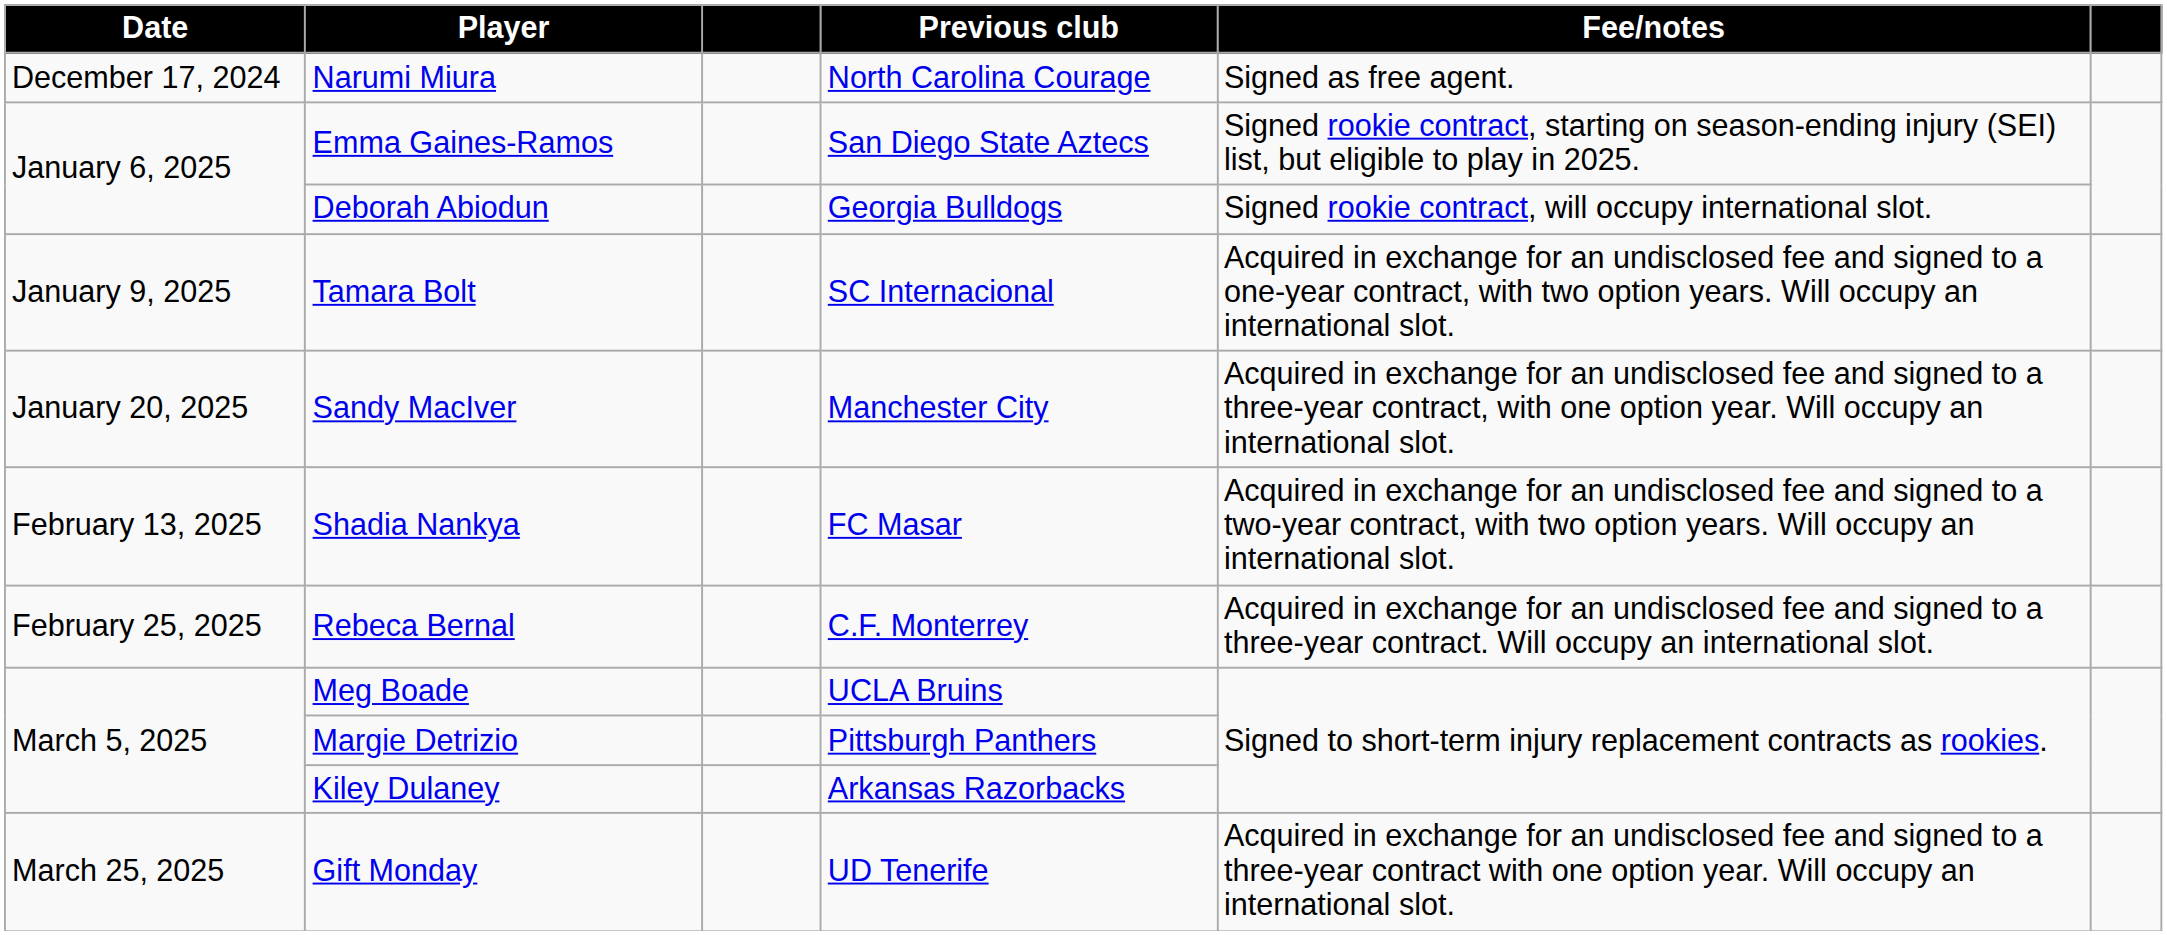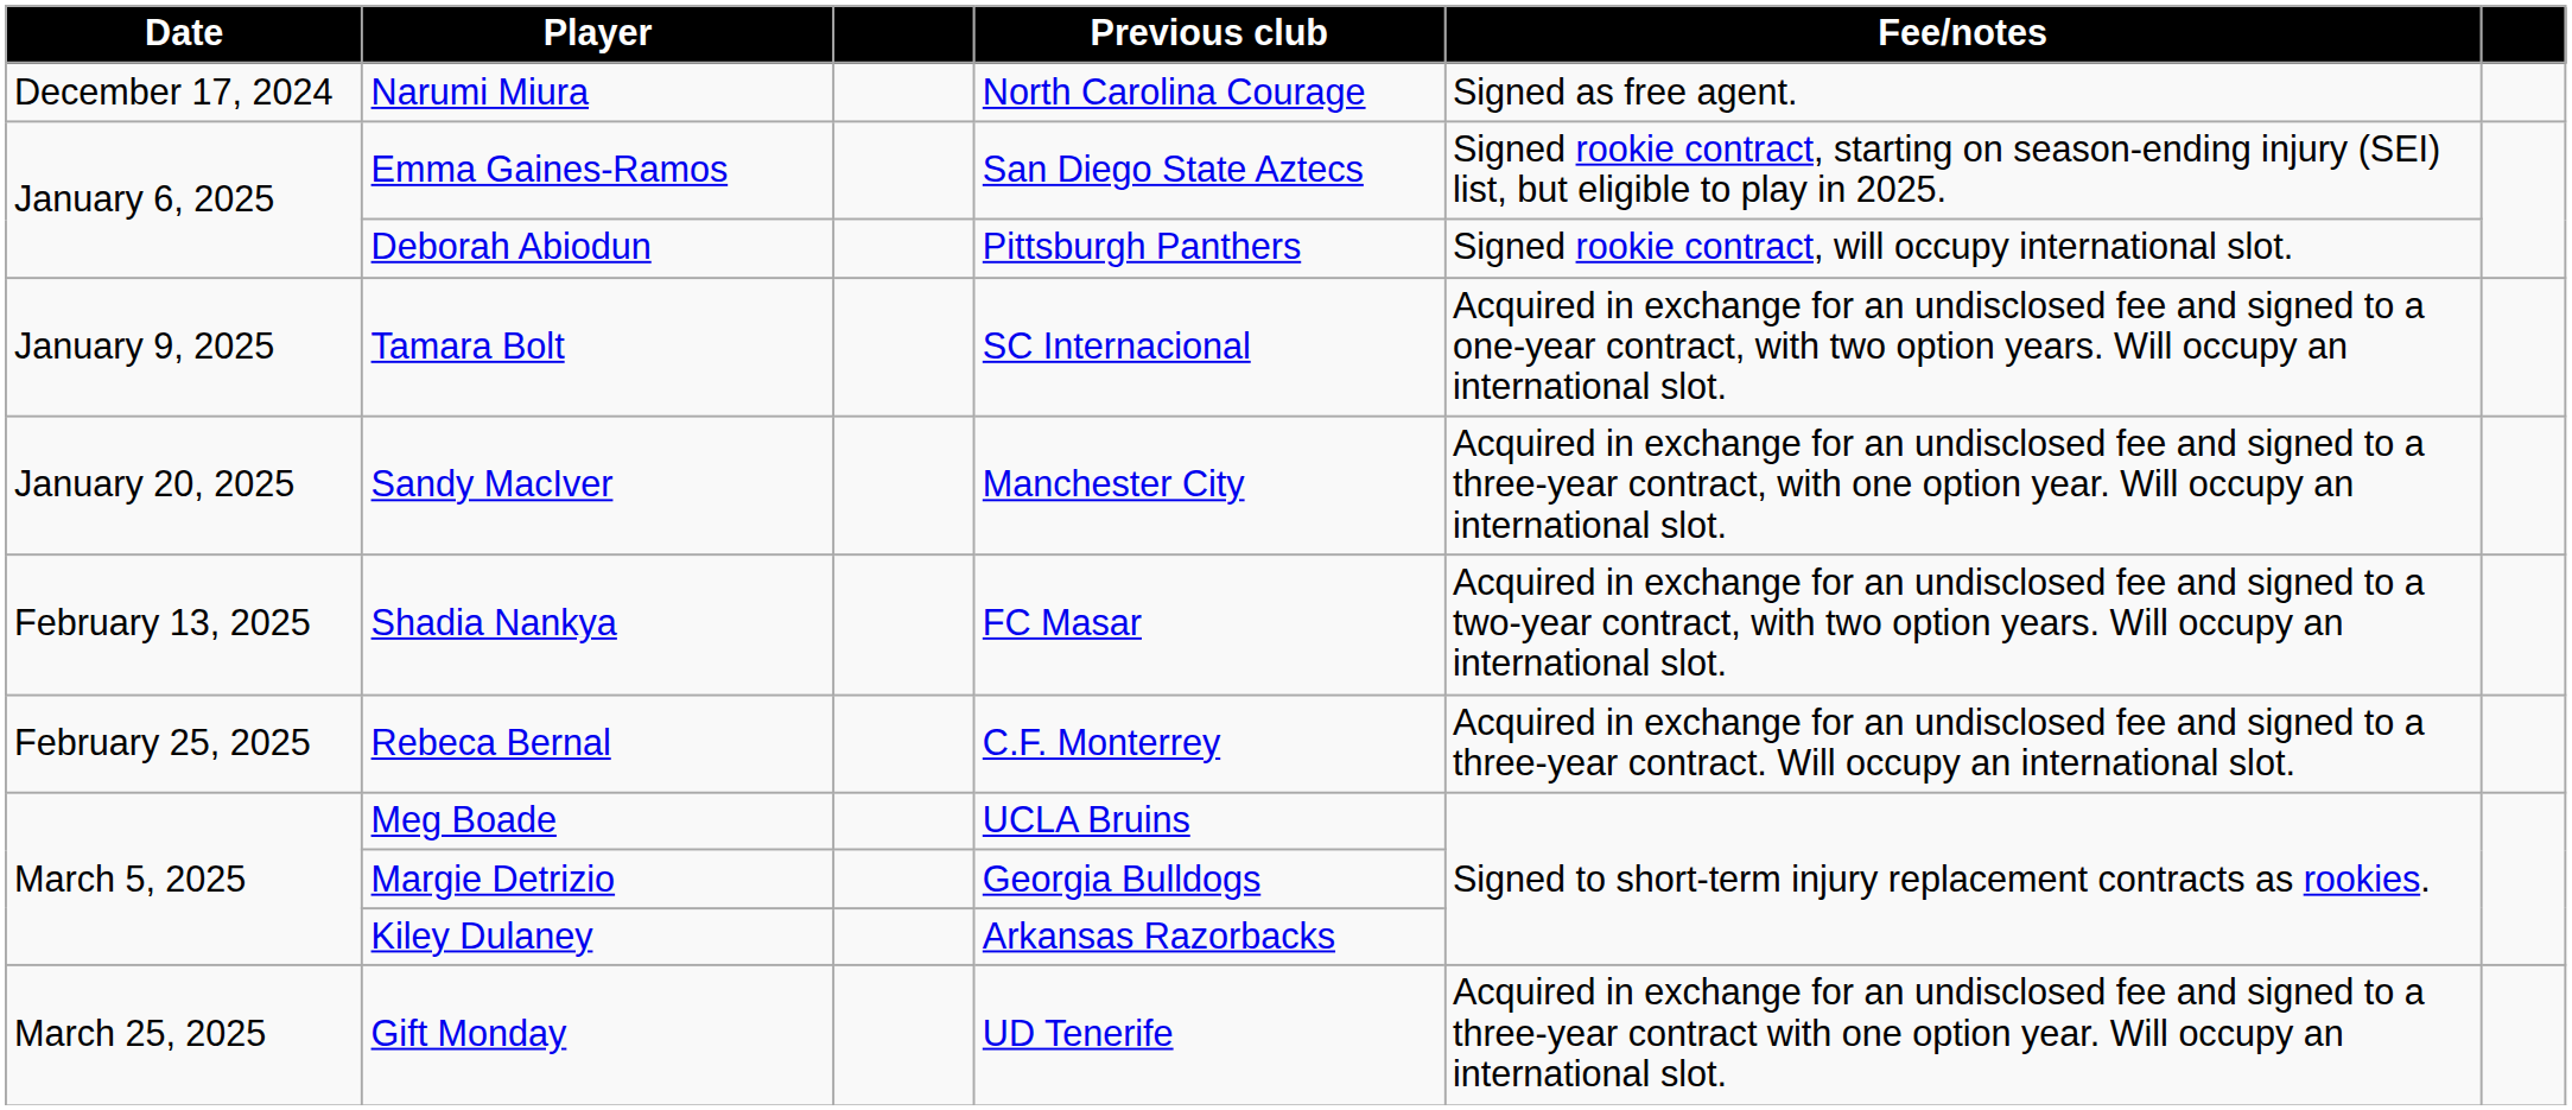Deborah Abiodun | Previous club: Georgia Bulldogs -> Pittsburgh Panthers
Margie Detrizio | Previous club: Pittsburgh Panthers -> Georgia Bulldogs
